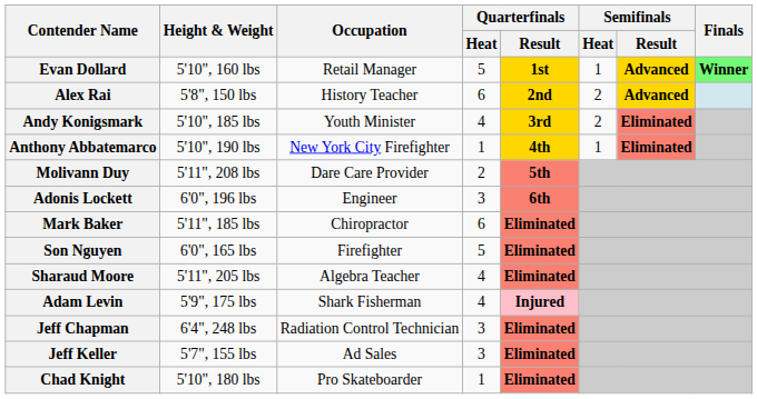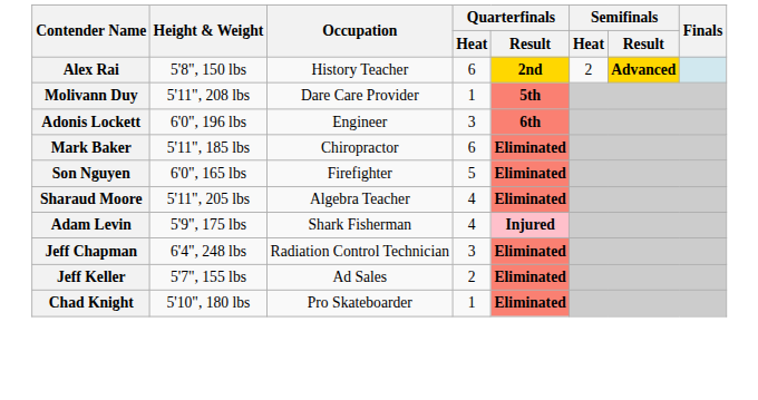- row: Evan Dollard | 5'10", 160 lbs | Retail Manager | 5 | 1st | 1 | Advanced | Winner
- row: Andy Konigsmark | 5'10", 185 lbs | Youth Minister | 4 | 3rd | 2 | Eliminated
- row: Anthony Abbatemarco | 5'10", 190 lbs | New York City Firefighter | 1 | 4th | 1 | Eliminated
Molivann Duy | Quarterfinals / Heat: 2 -> 1
Jeff Keller | Quarterfinals / Heat: 3 -> 2
